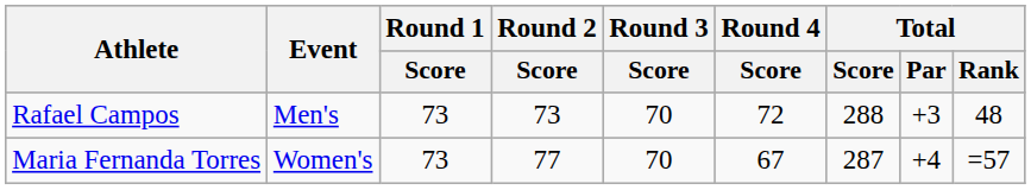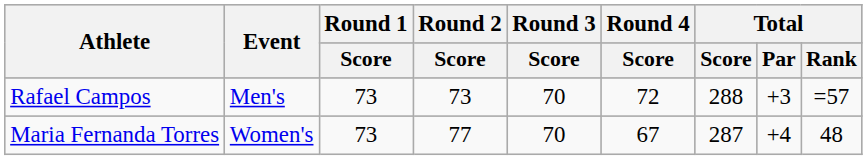Rafael Campos | Total / Rank: 48 -> =57
Maria Fernanda Torres | Total / Rank: =57 -> 48
